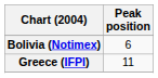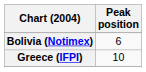Greece (IFPI) | Peak position: 11 -> 10
